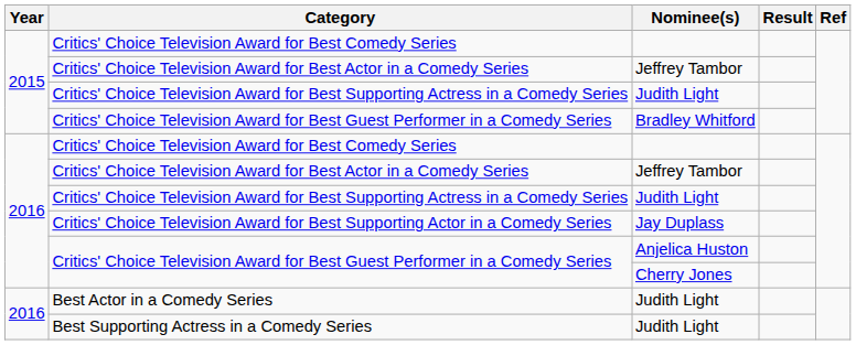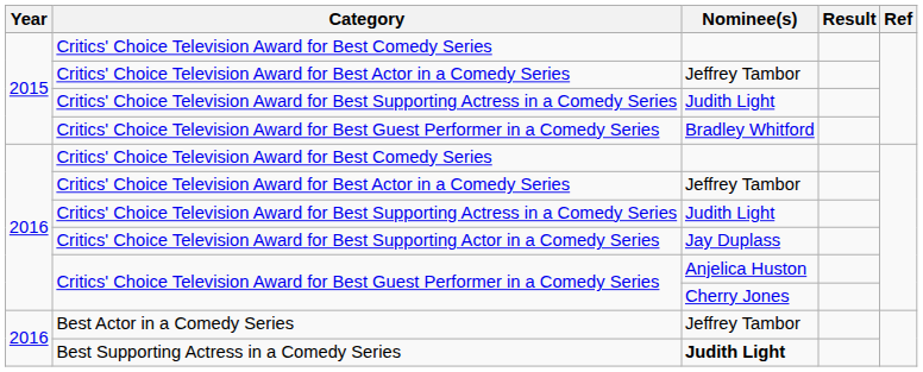Best Actor in a Comedy Series | Nominee(s): Judith Light -> Jeffrey Tambor
Best Supporting Actress in a Comedy Series | Nominee(s): normal -> bold
